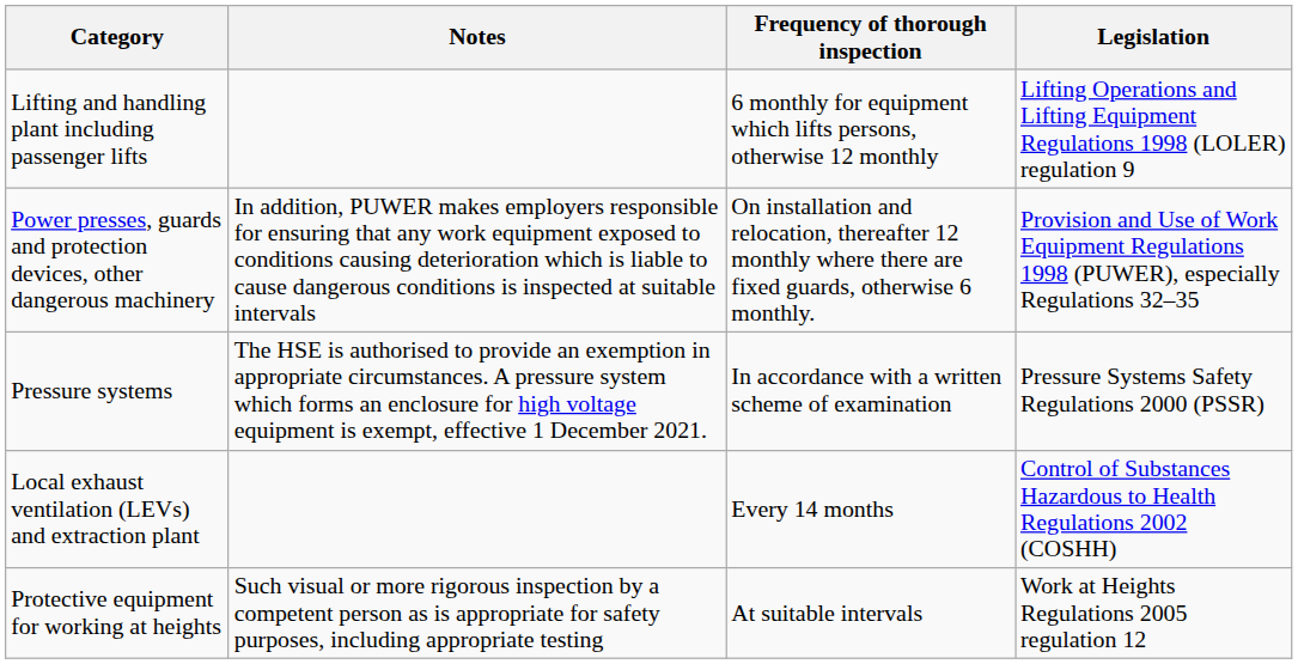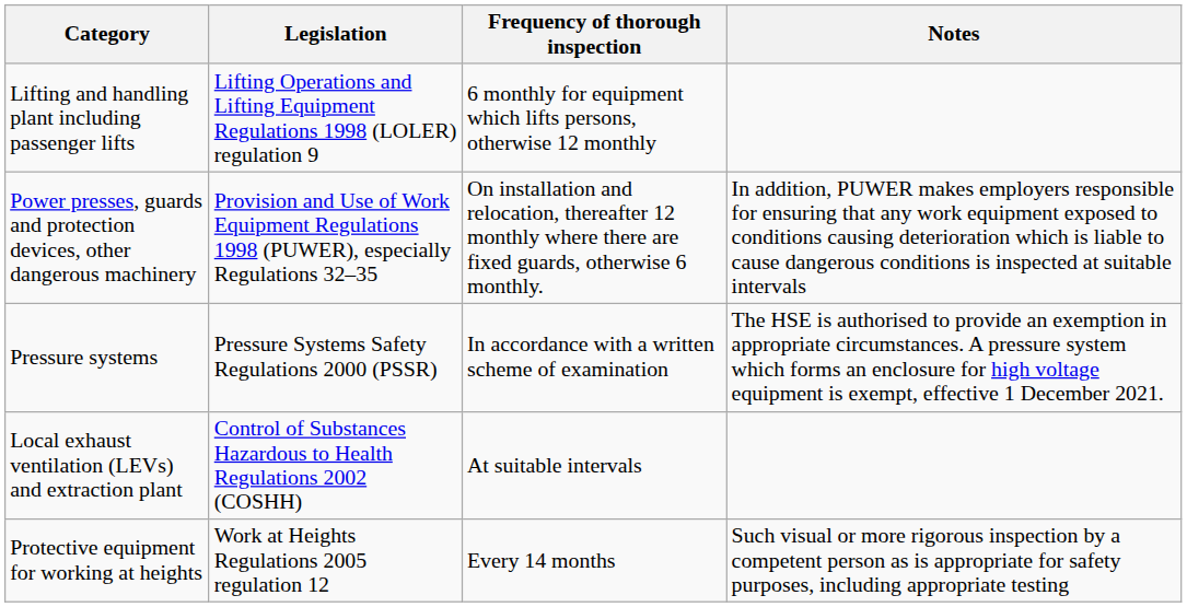columns swapped: Legislation <-> Notes
Local exhaust ventilation (LEVs) and extraction plant | Frequency of thorough inspection: Every 14 months -> At suitable intervals
Protective equipment for working at heights | Frequency of thorough inspection: At suitable intervals -> Every 14 months
